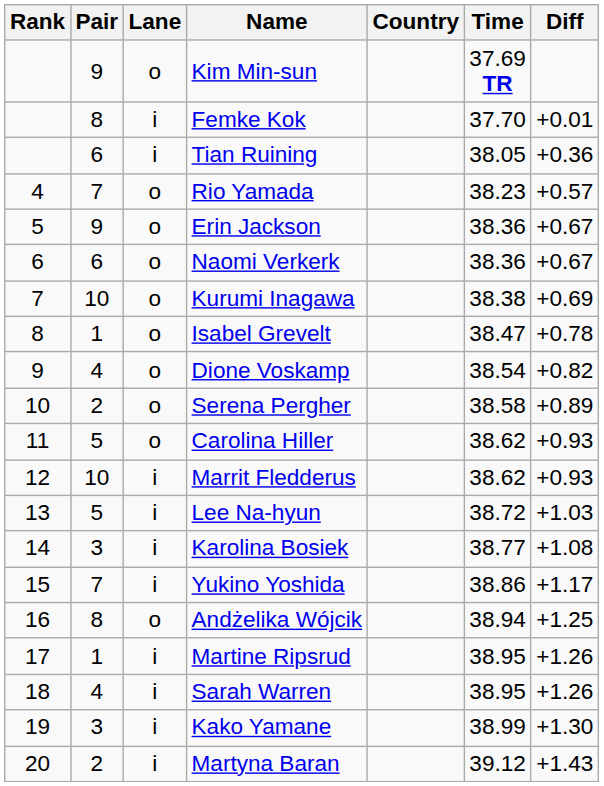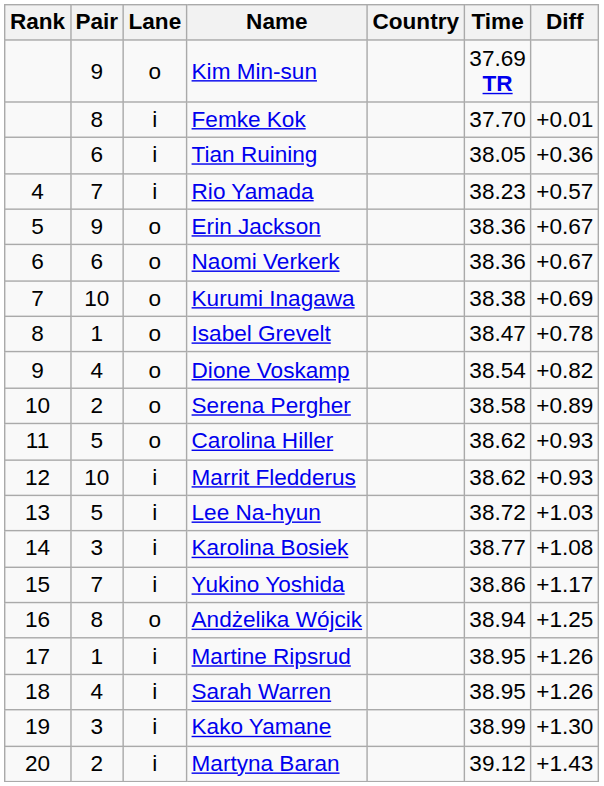Rio Yamada | Lane: o -> i
